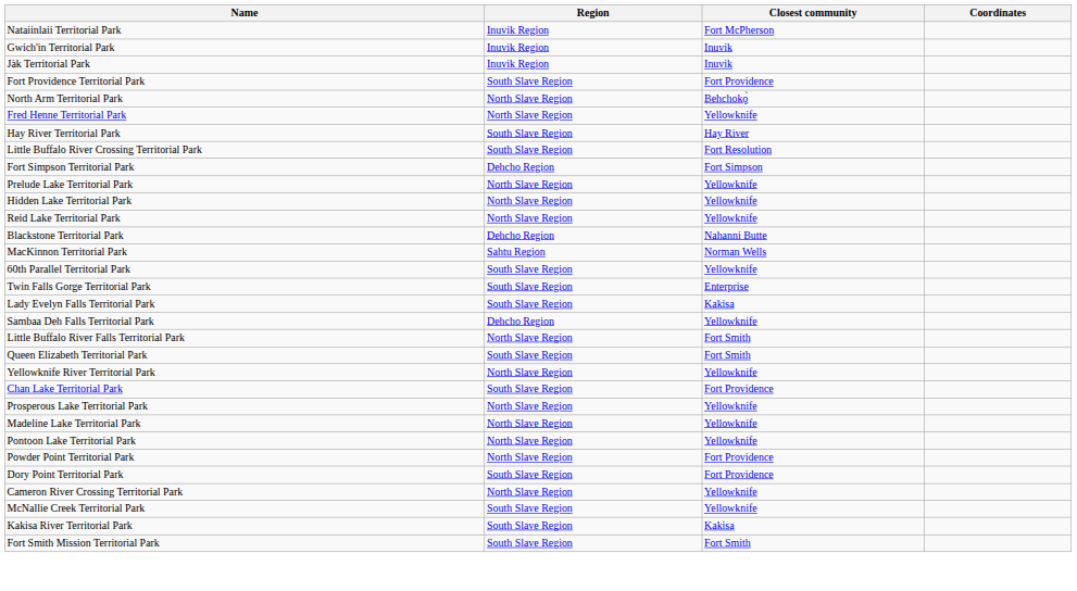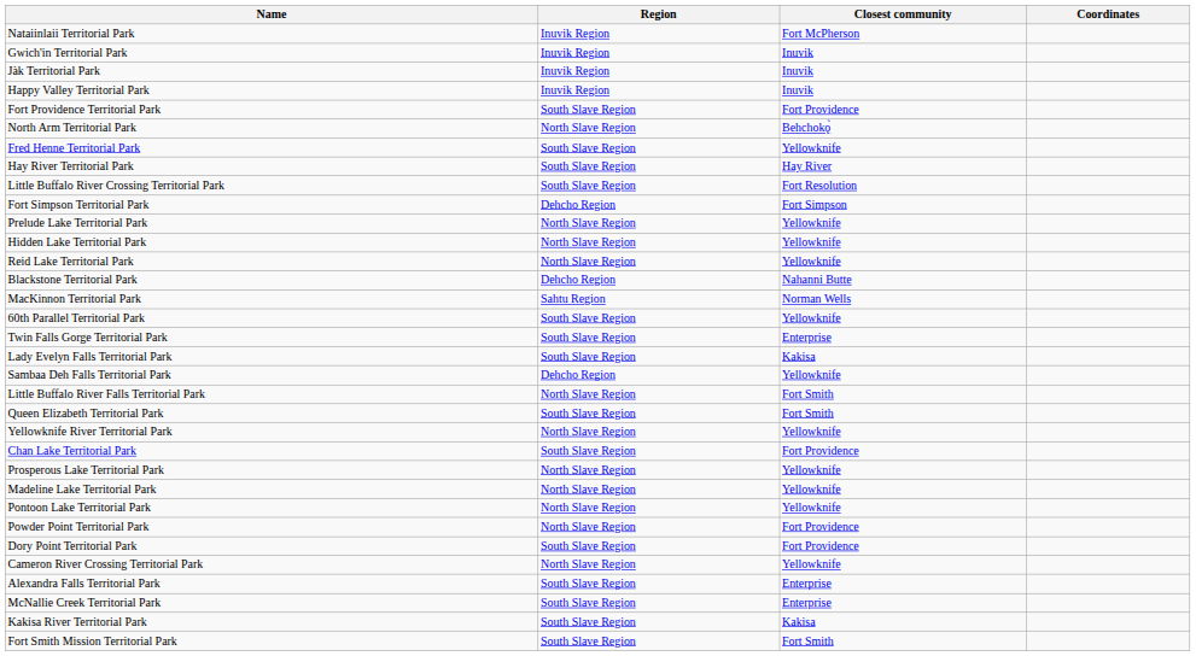+ row: Happy Valley Territorial Park | Inuvik Region | Inuvik
Fred Henne Territorial Park | Region: North Slave Region -> South Slave Region
+ row: Alexandra Falls Territorial Park | South Slave Region | Enterprise
McNallie Creek Territorial Park | Closest community: Yellowknife -> Enterprise
